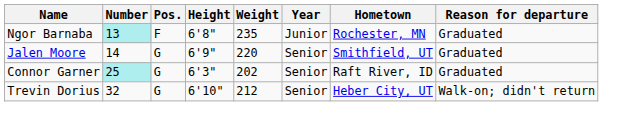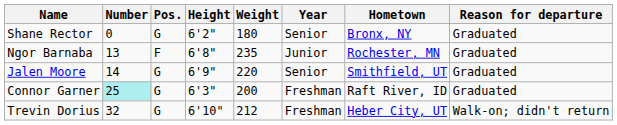+ row: Shane Rector | 0 | G | 6'2" | 180 | Senior | Bronx, NY | Graduated
Ngor Barnaba | Number: paleturquoise background -> no background
Connor Garner | Weight: 202 -> 200
Connor Garner | Year: Senior -> Freshman
Trevin Dorius | Year: Senior -> Freshman
